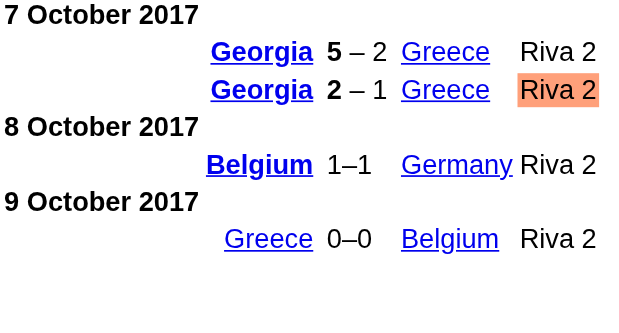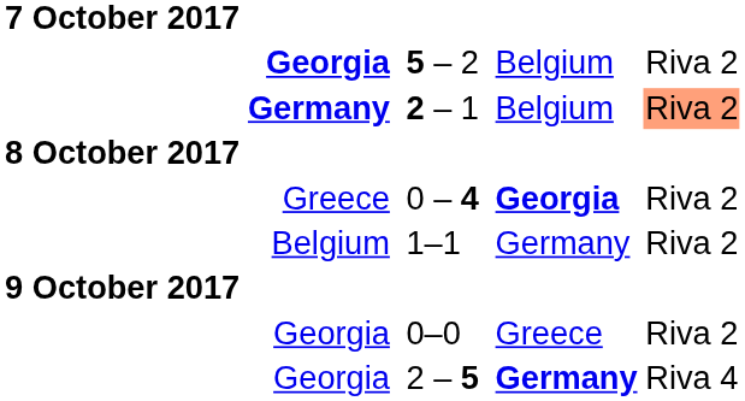5 – 2 | column 6: Greece -> Belgium
2 – 1 | column 2: Georgia -> Germany
2 – 1 | column 6: Greece -> Belgium
+ row: Greece | 0 – 4 | Georgia | Riva 2
1–1 | column 2: bold -> normal
0–0 | column 2: Greece -> Georgia
0–0 | column 6: Belgium -> Greece
+ row: Georgia | 2 – 5 | Germany | Riva 4
